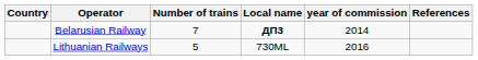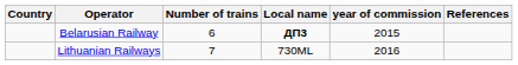Belarusian Railway | Number of trains: 7 -> 6
Belarusian Railway | year of commission: 2014 -> 2015
Lithuanian Railways | Number of trains: 5 -> 7
